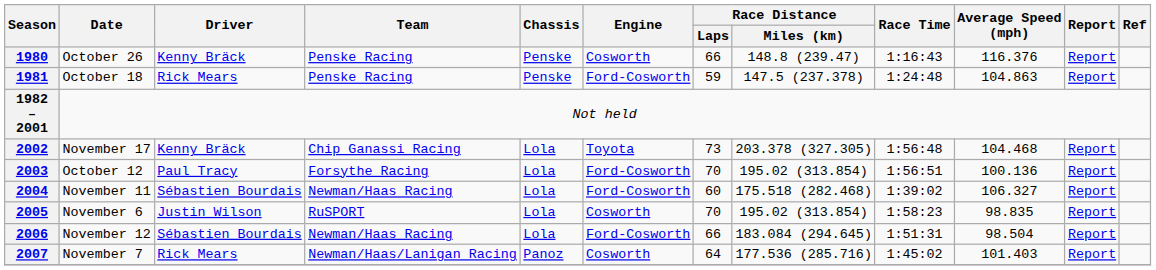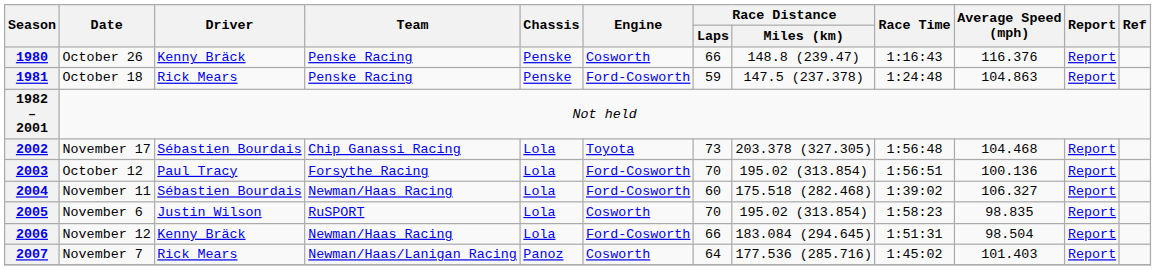2002 | Driver: Kenny Bräck -> Sébastien Bourdais
2006 | Driver: Sébastien Bourdais -> Kenny Bräck
